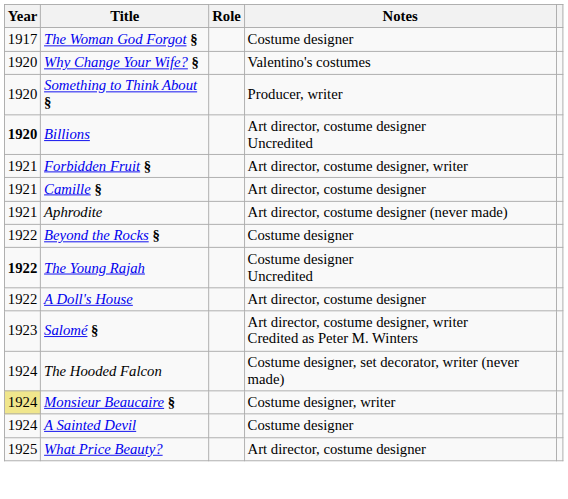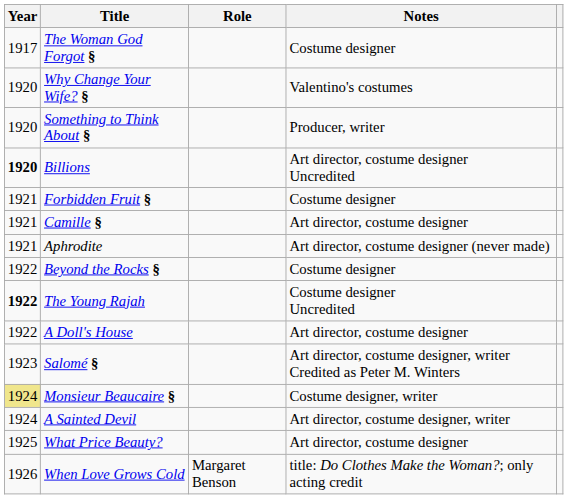Forbidden Fruit § | Notes: Art director, costume designer, writer -> Costume designer
- row: 1924 | The Hooded Falcon | Costume designer, set decorator, writer (never made)
A Sainted Devil | Notes: Costume designer -> Art director, costume designer, writer
+ row: 1926 | When Love Grows Cold | Margaret Benson | title: Do Clothes Make the Woman?; only acting credit
